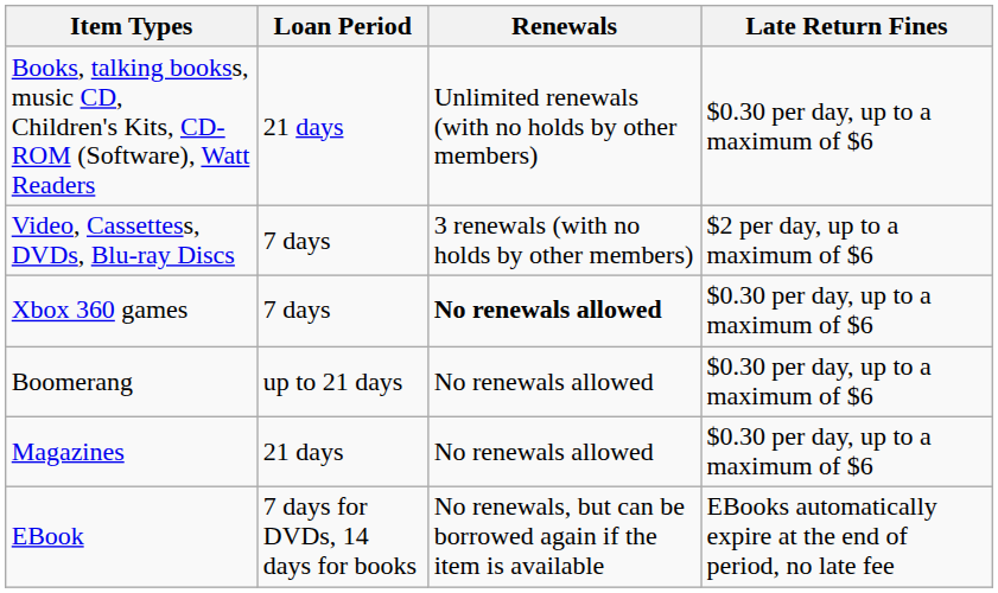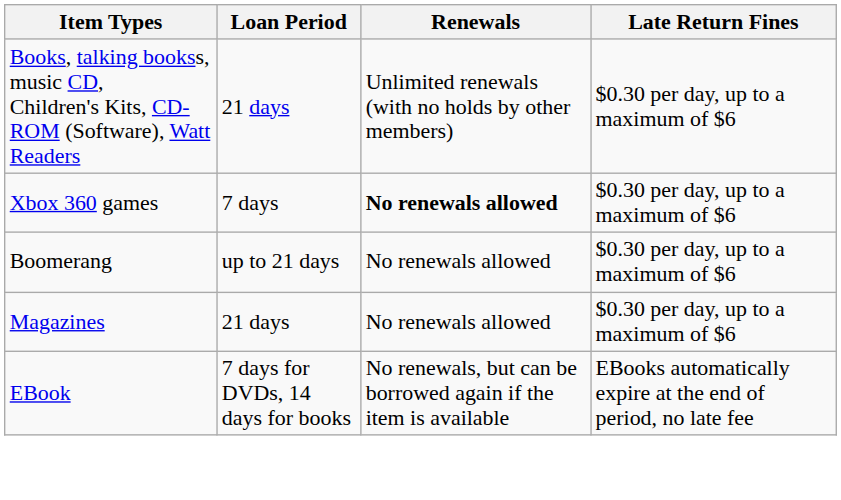- row: Video, Cassettess, DVDs, Blu-ray Discs | 7 days | 3 renewals (with no holds by other members) | $2 per day, up to a maximum of $6
